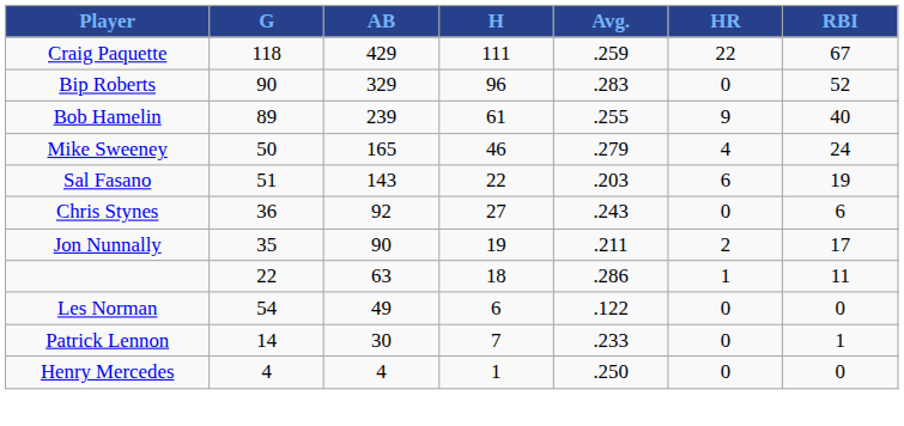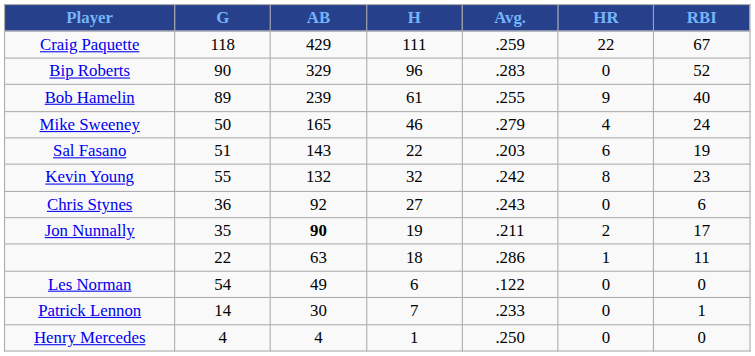+ row: Kevin Young | 55 | 132 | 32 | .242 | 8 | 23
Jon Nunnally | AB: normal -> bold
